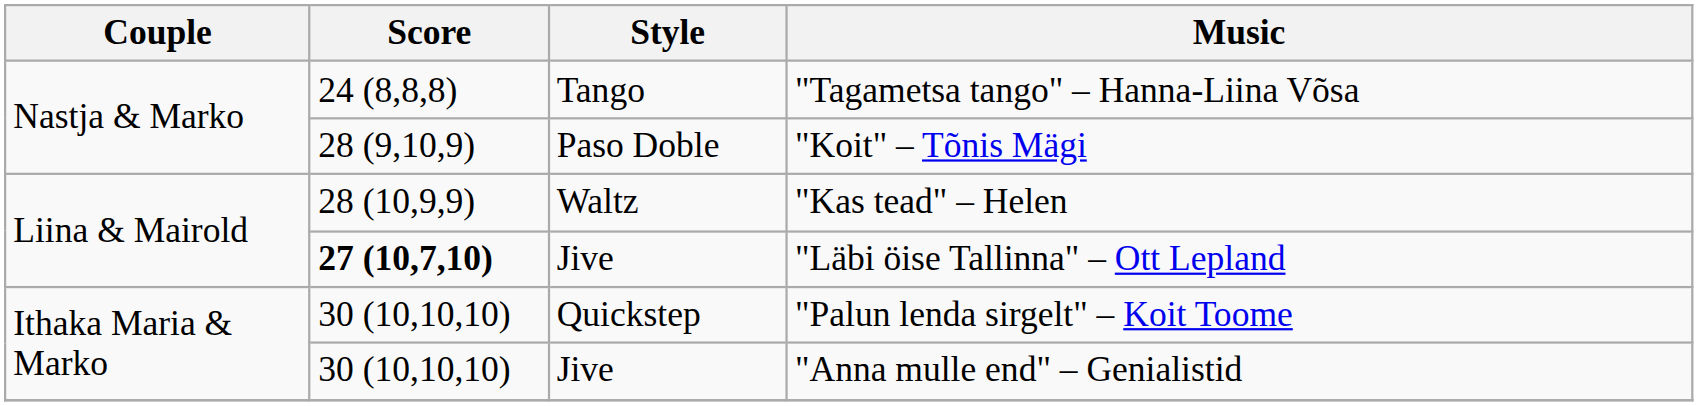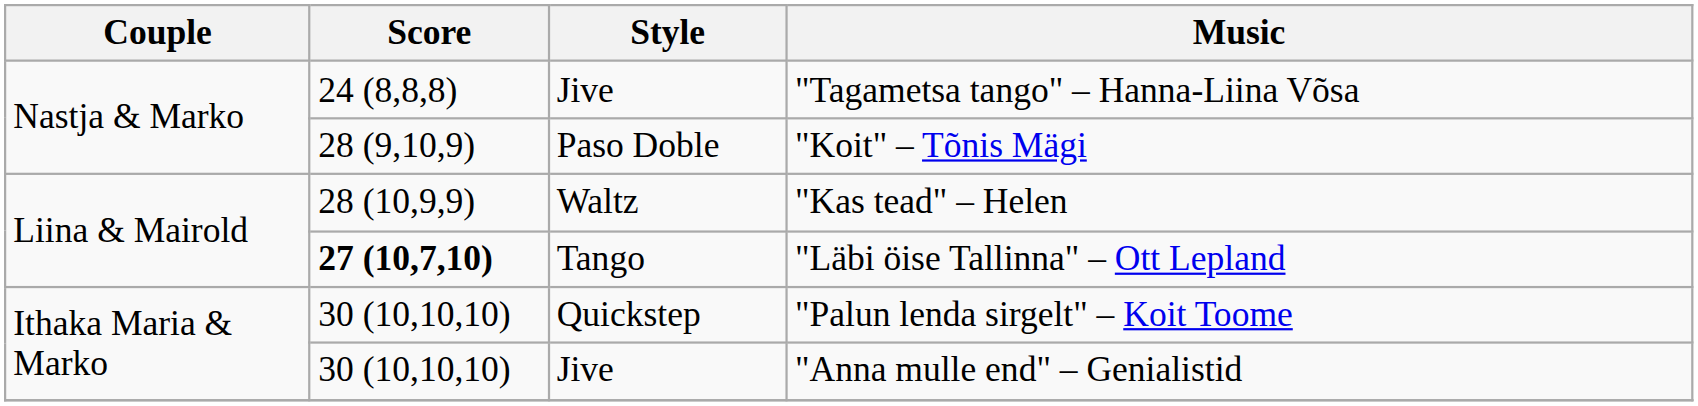"Tagametsa tango" – Hanna-Liina Võsa | Style: Tango -> Jive
"Läbi öise Tallinna" – Ott Lepland | Style: Jive -> Tango
